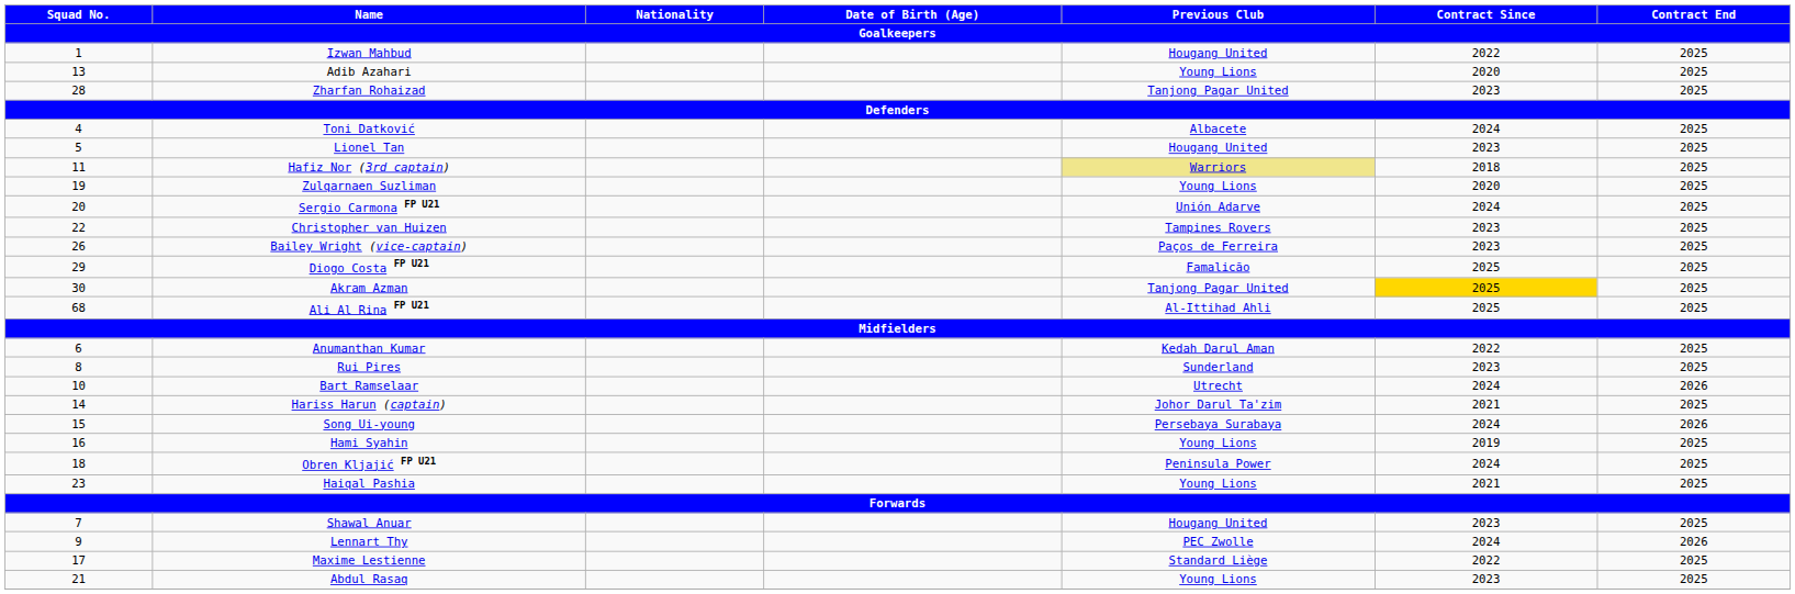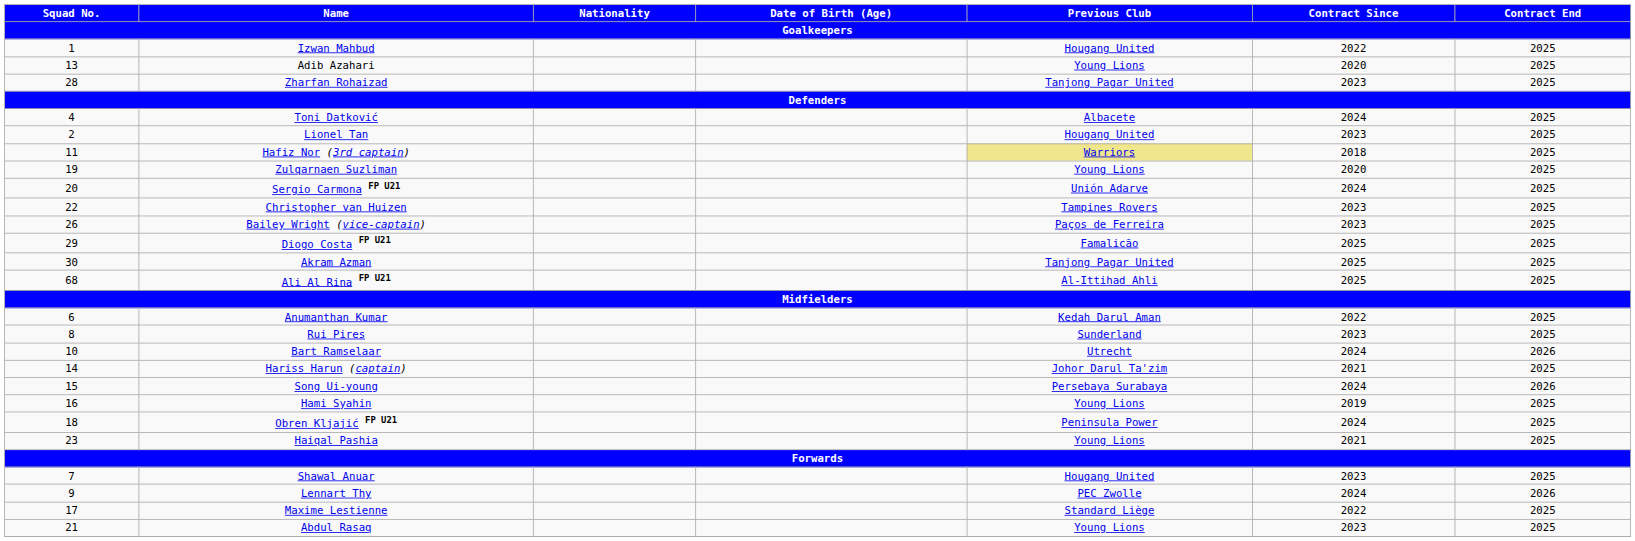Lionel Tan | Squad No.: 5 -> 2
Akram Azman | Contract Since: gold background -> no background
